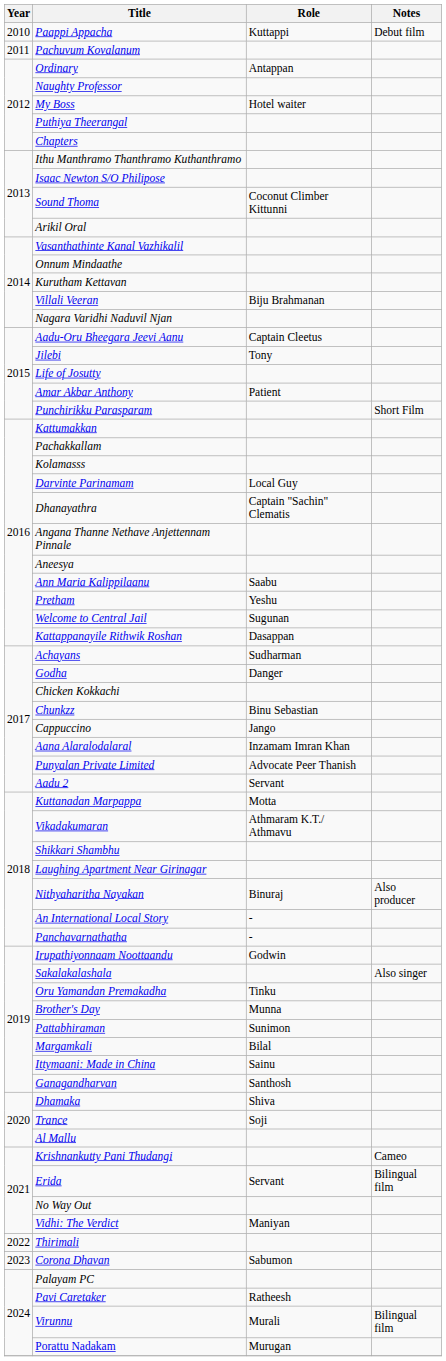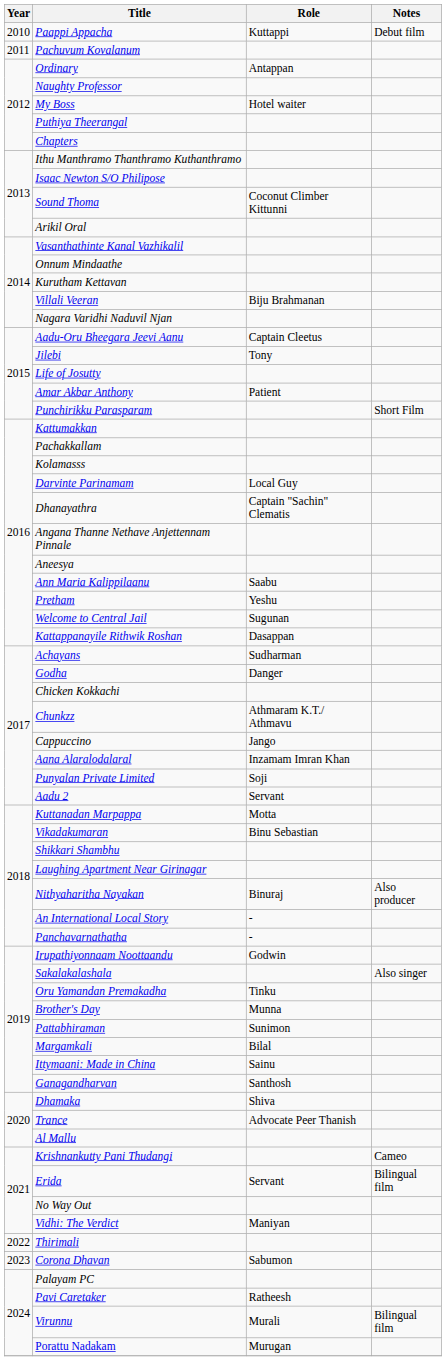Chunkzz | Role: Binu Sebastian -> Athmaram K.T./ Athmavu
Punyalan Private Limited | Role: Advocate Peer Thanish -> Soji
Vikadakumaran | Role: Athmaram K.T./ Athmavu -> Binu Sebastian
Trance | Role: Soji -> Advocate Peer Thanish
